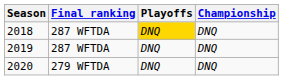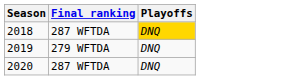- column: Championship | DNQ | DNQ | DNQ
2019 | Final ranking: 287 WFTDA -> 279 WFTDA
2020 | Final ranking: 279 WFTDA -> 287 WFTDA
